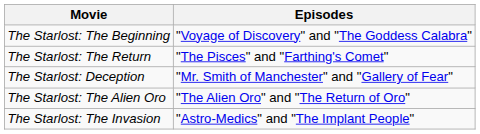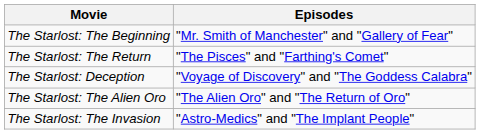The Starlost: The Beginning | Episodes: "Voyage of Discovery" and "The Goddess Calabra" -> "Mr. Smith of Manchester" and "Gallery of Fear"
The Starlost: Deception | Episodes: "Mr. Smith of Manchester" and "Gallery of Fear" -> "Voyage of Discovery" and "The Goddess Calabra"
